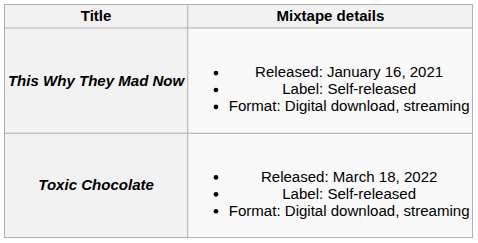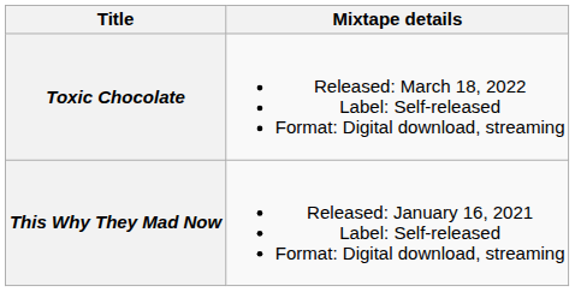rows swapped: This Why They Mad Now <-> Toxic Chocolate
